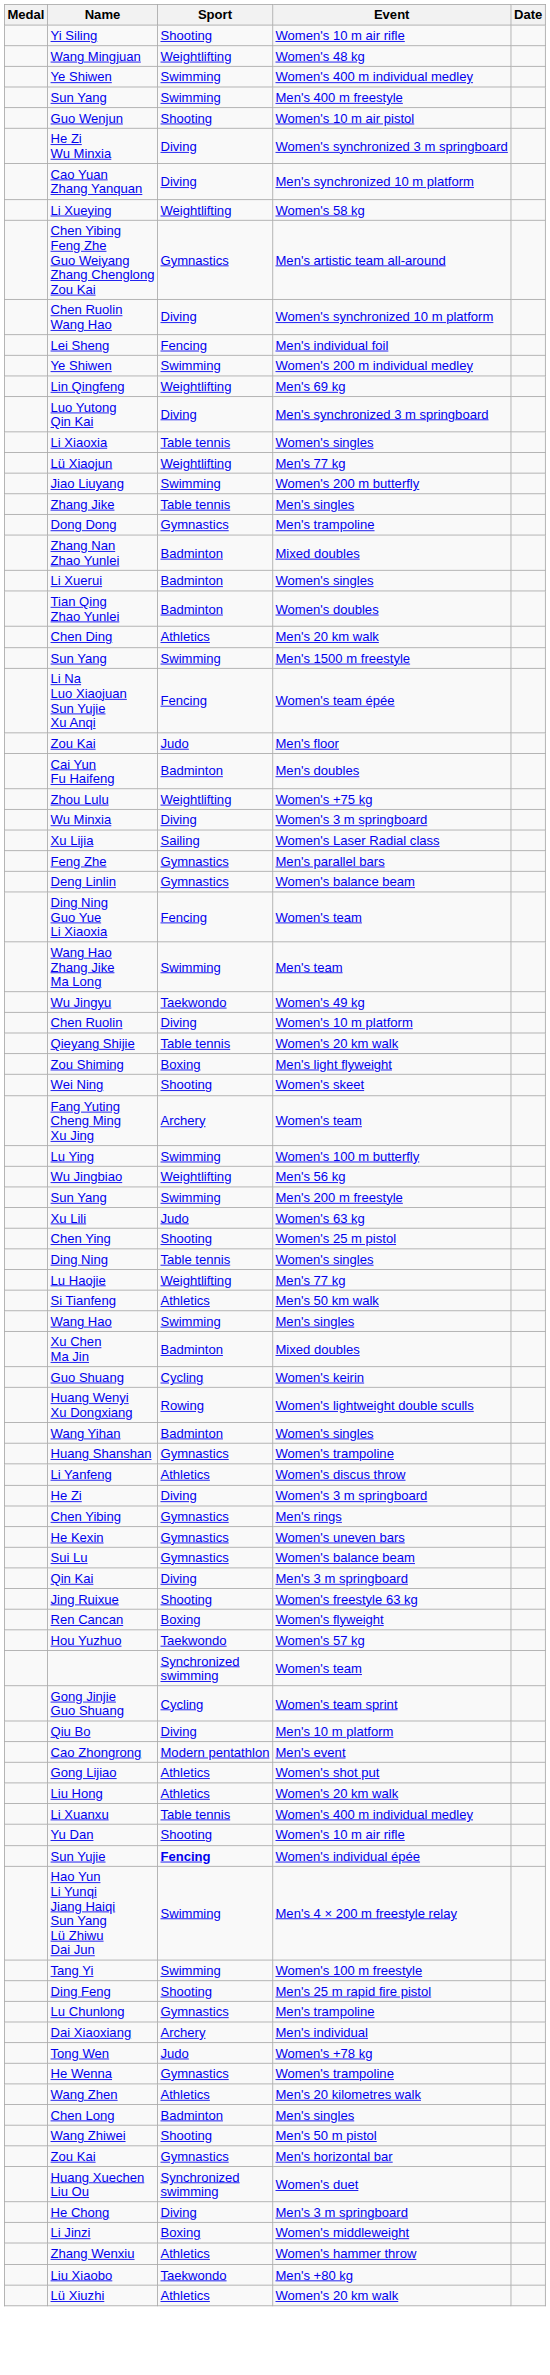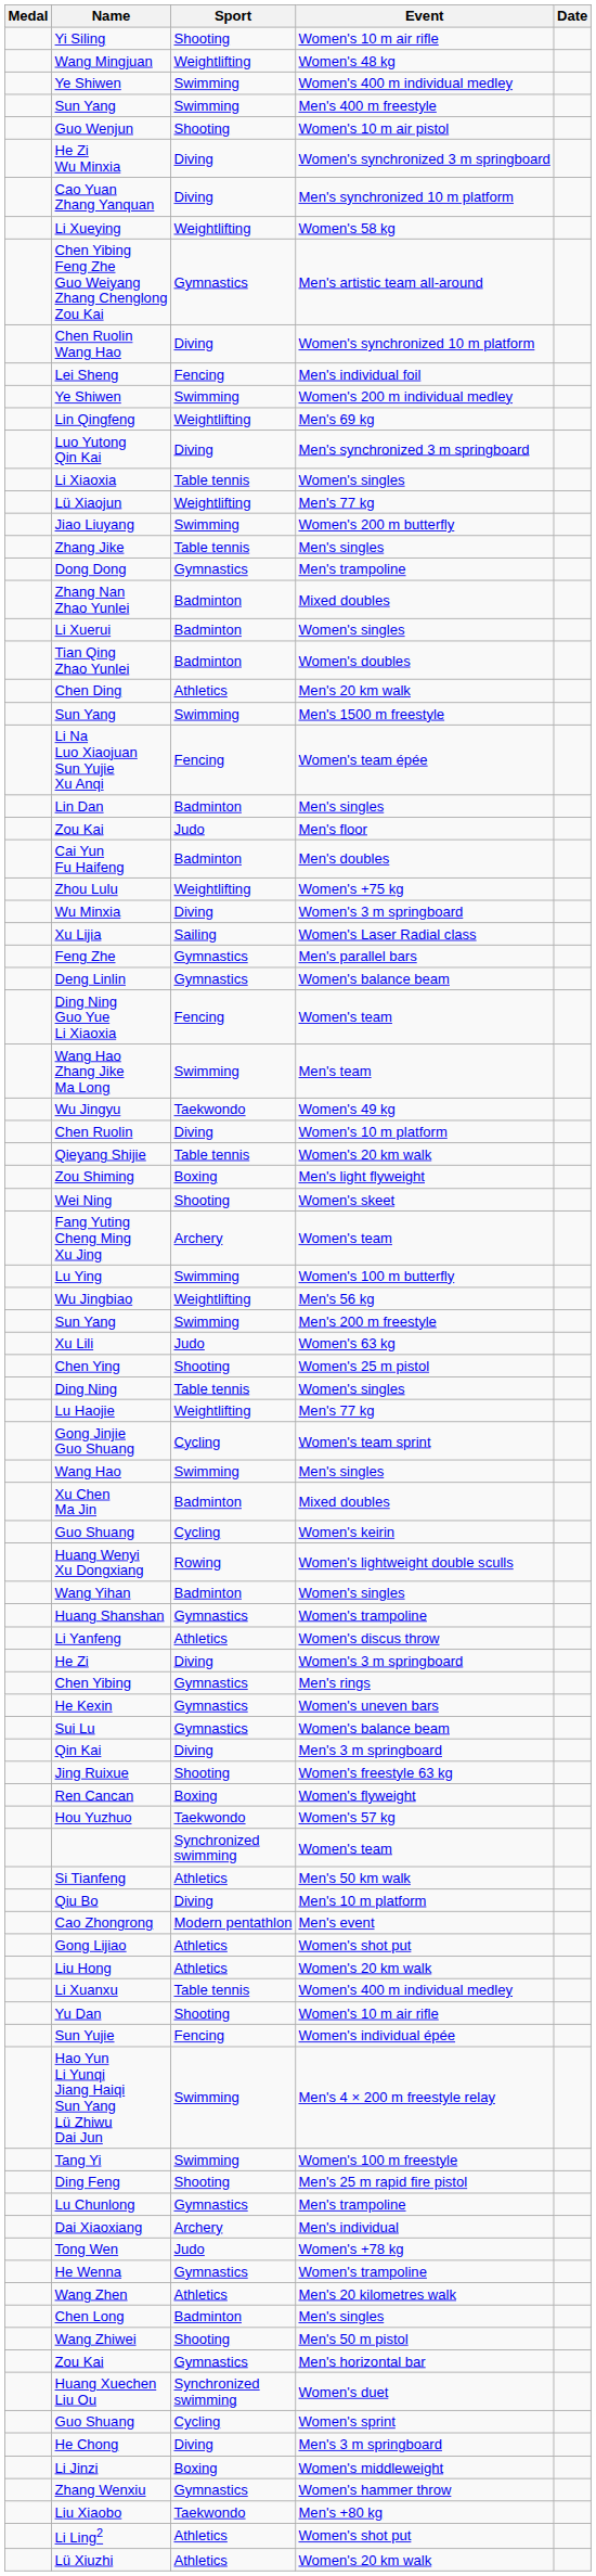+ row: Lin Dan | Badminton | Men's singles
rows swapped: Gong Jinjie Guo Shuang <-> Si Tianfeng
Sun Yujie | Sport: bold -> normal
+ row: Guo Shuang | Cycling | Women's sprint
Zhang Wenxiu | Sport: Athletics -> Gymnastics
+ row: Li Ling2 | Athletics | Women's shot put
